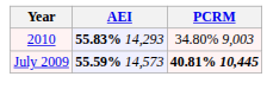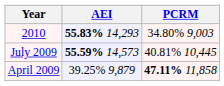July 2009 | PCRM: bold -> normal
+ row: April 2009 | 39.25% 9,879 | 47.11% 11,858
